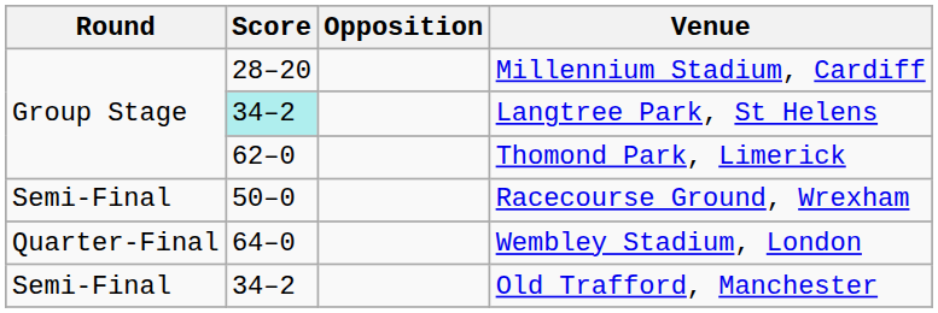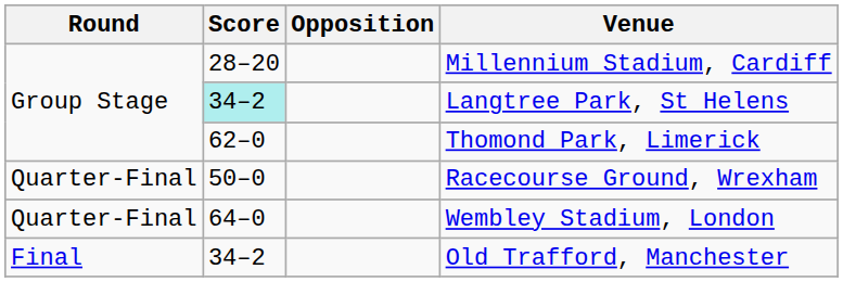Racecourse Ground, Wrexham | Round: Semi-Final -> Quarter-Final
Old Trafford, Manchester | Round: Semi-Final -> Final
